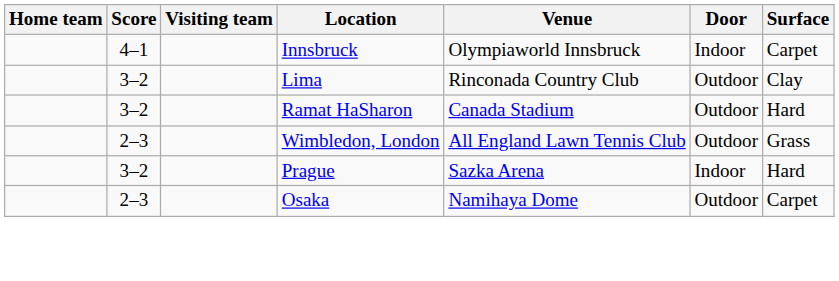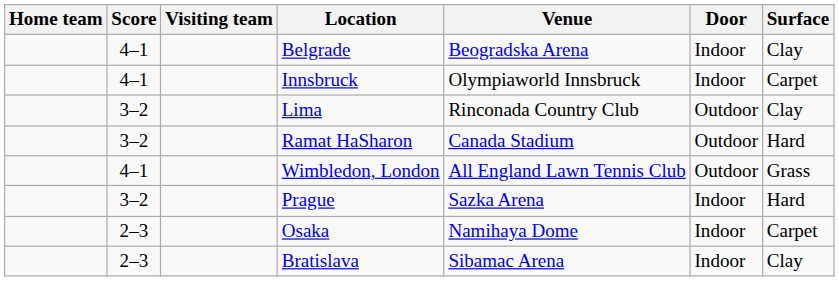+ row: 4–1 | Belgrade | Beogradska Arena | Indoor | Clay
Wimbledon, London | Score: 2–3 -> 4–1
Osaka | Door: Outdoor -> Indoor
+ row: 2–3 | Bratislava | Sibamac Arena | Indoor | Clay
